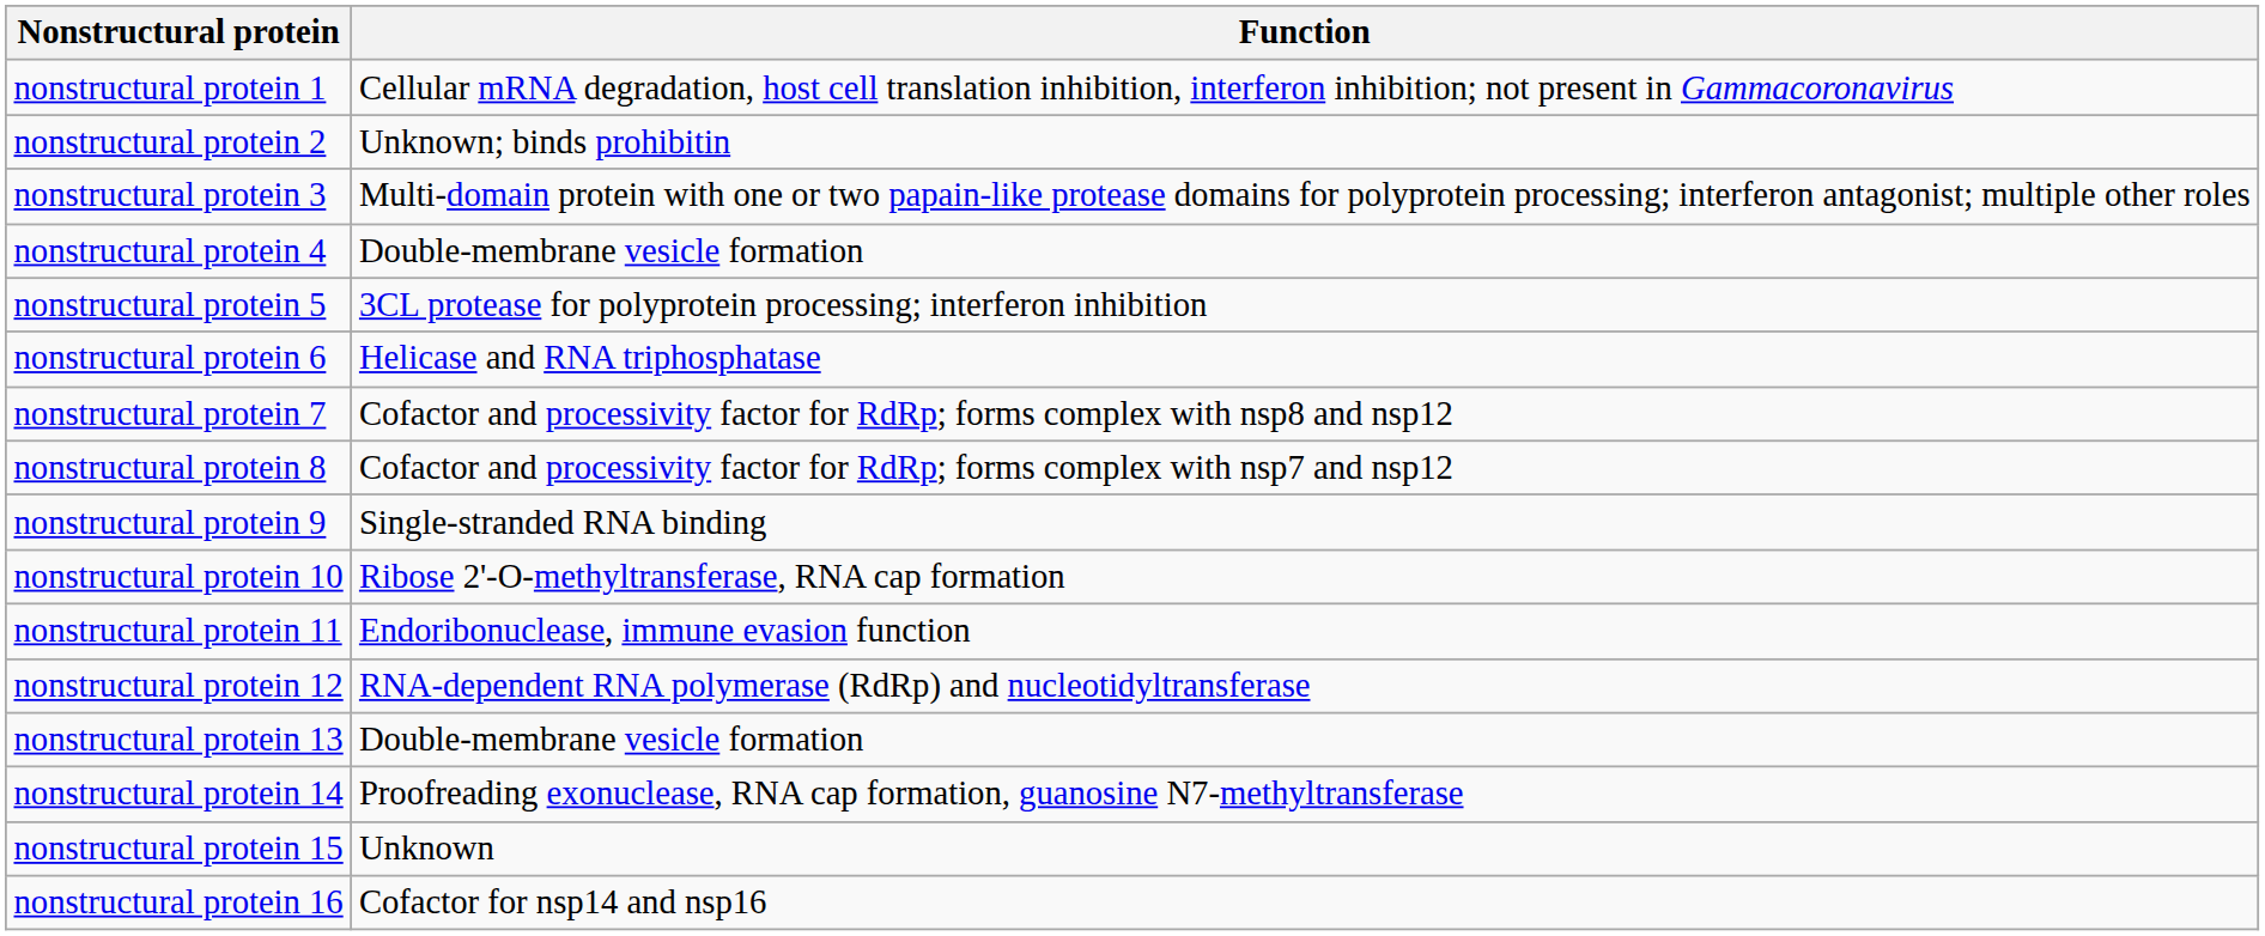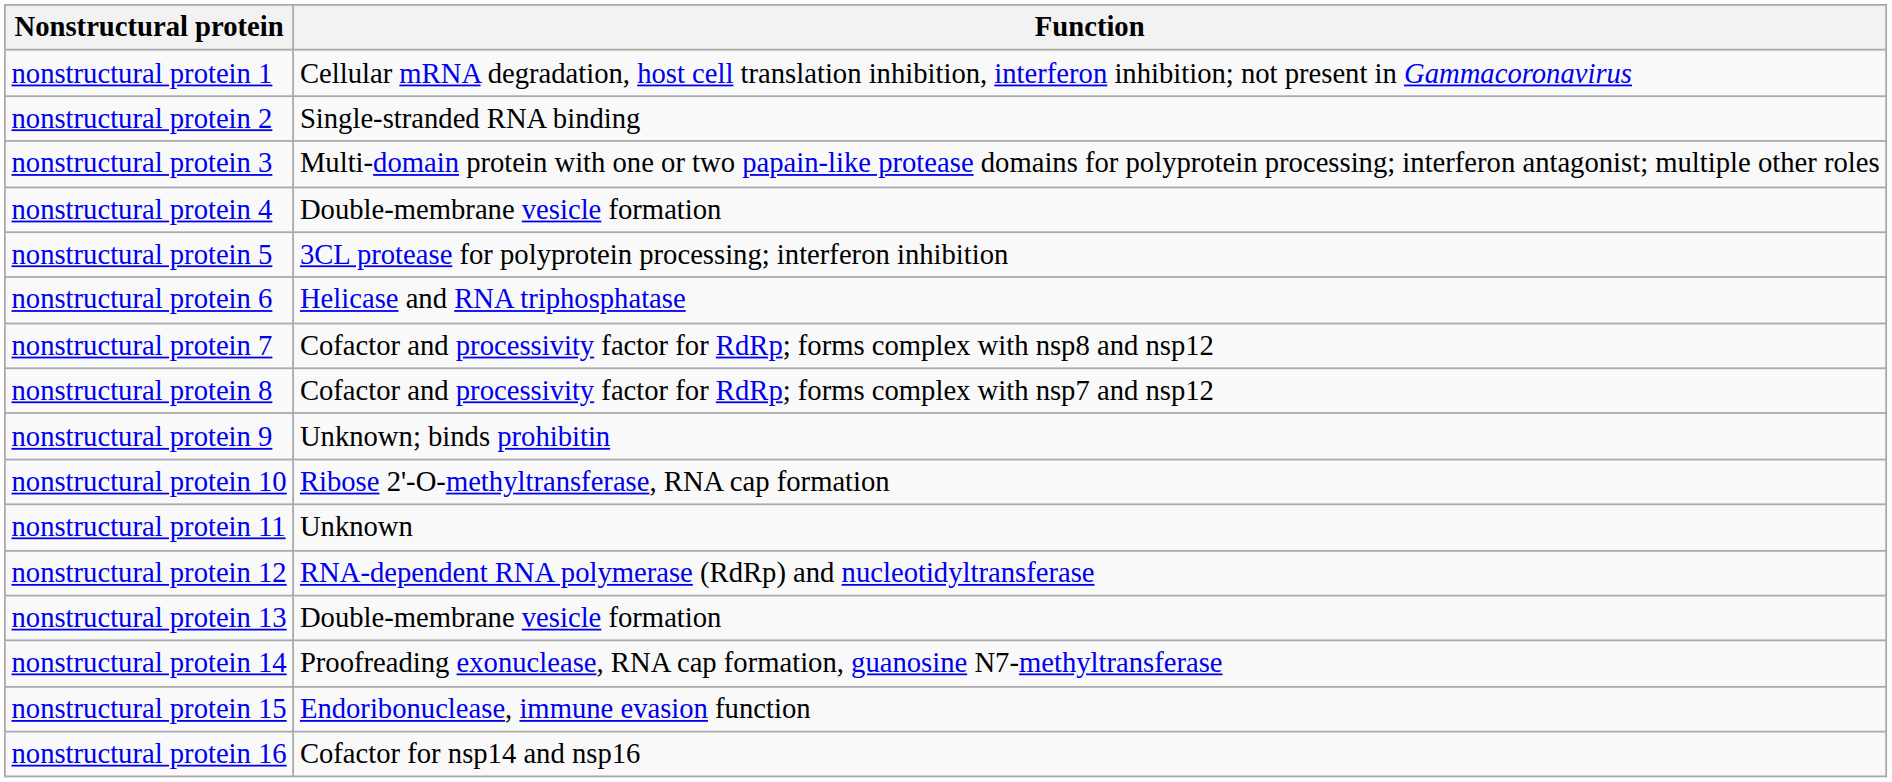nonstructural protein 2 | Function: Unknown; binds prohibitin -> Single-stranded RNA binding
nonstructural protein 9 | Function: Single-stranded RNA binding -> Unknown; binds prohibitin
nonstructural protein 11 | Function: Endoribonuclease, immune evasion function -> Unknown
nonstructural protein 15 | Function: Unknown -> Endoribonuclease, immune evasion function
